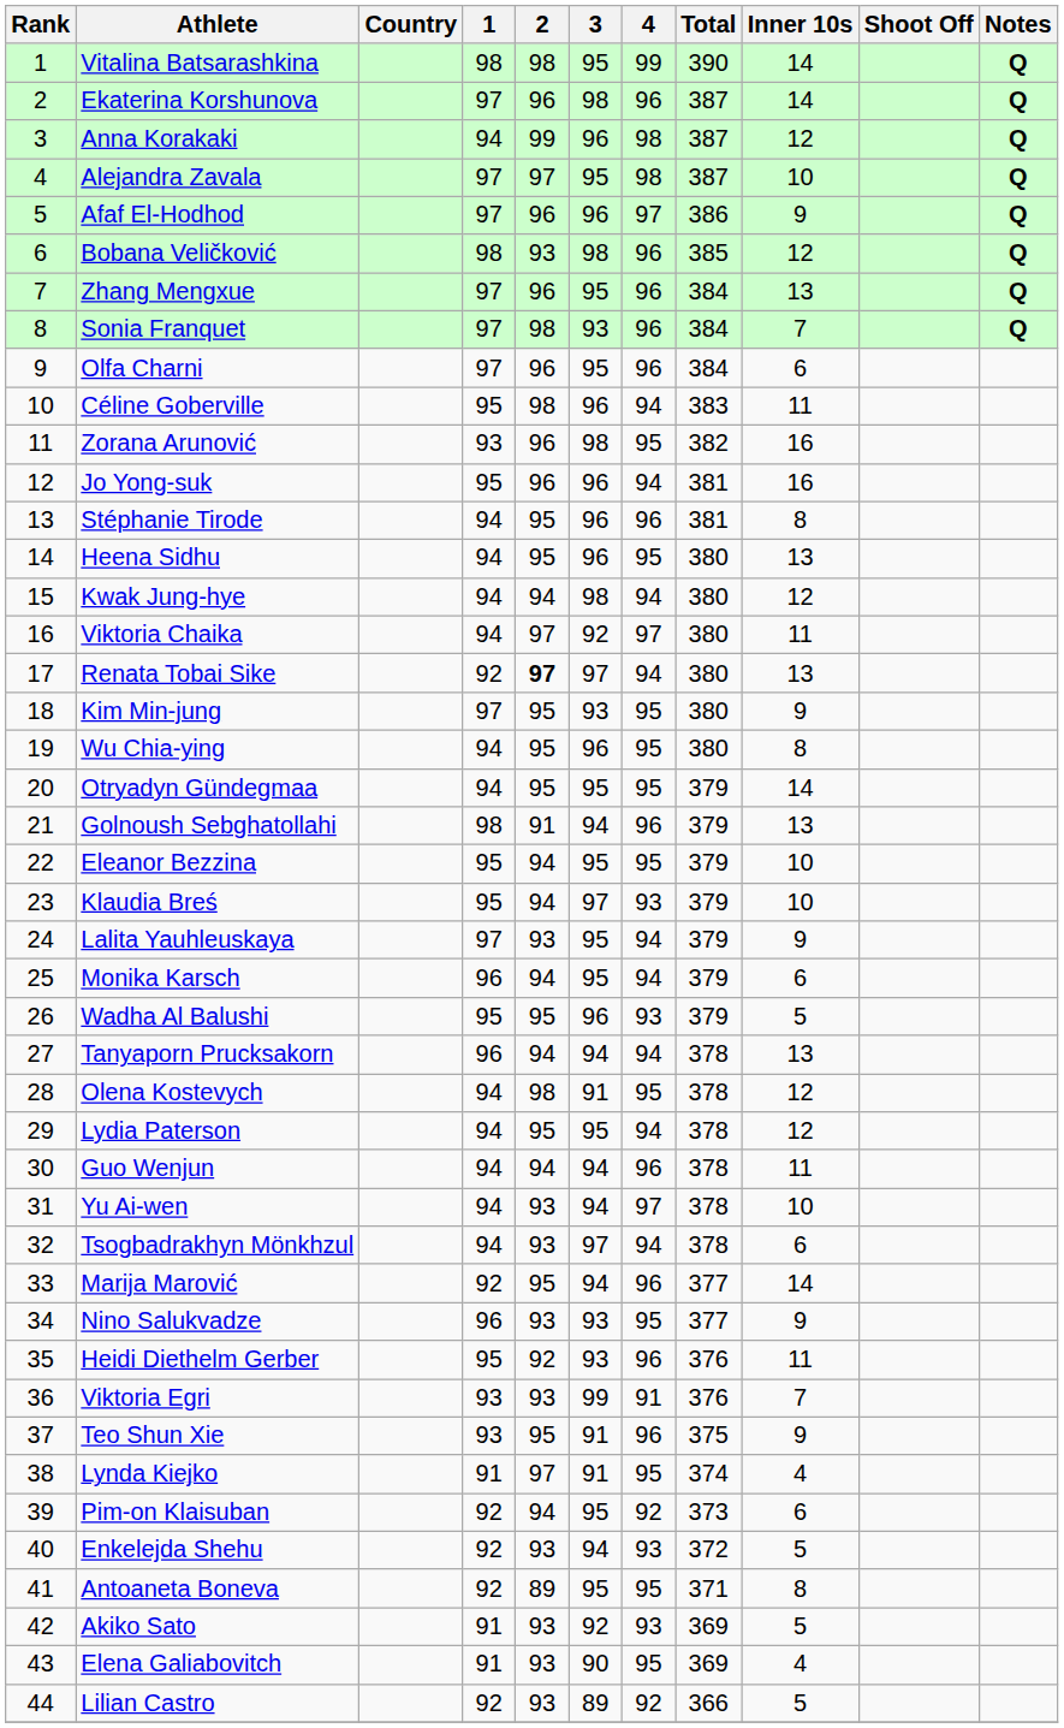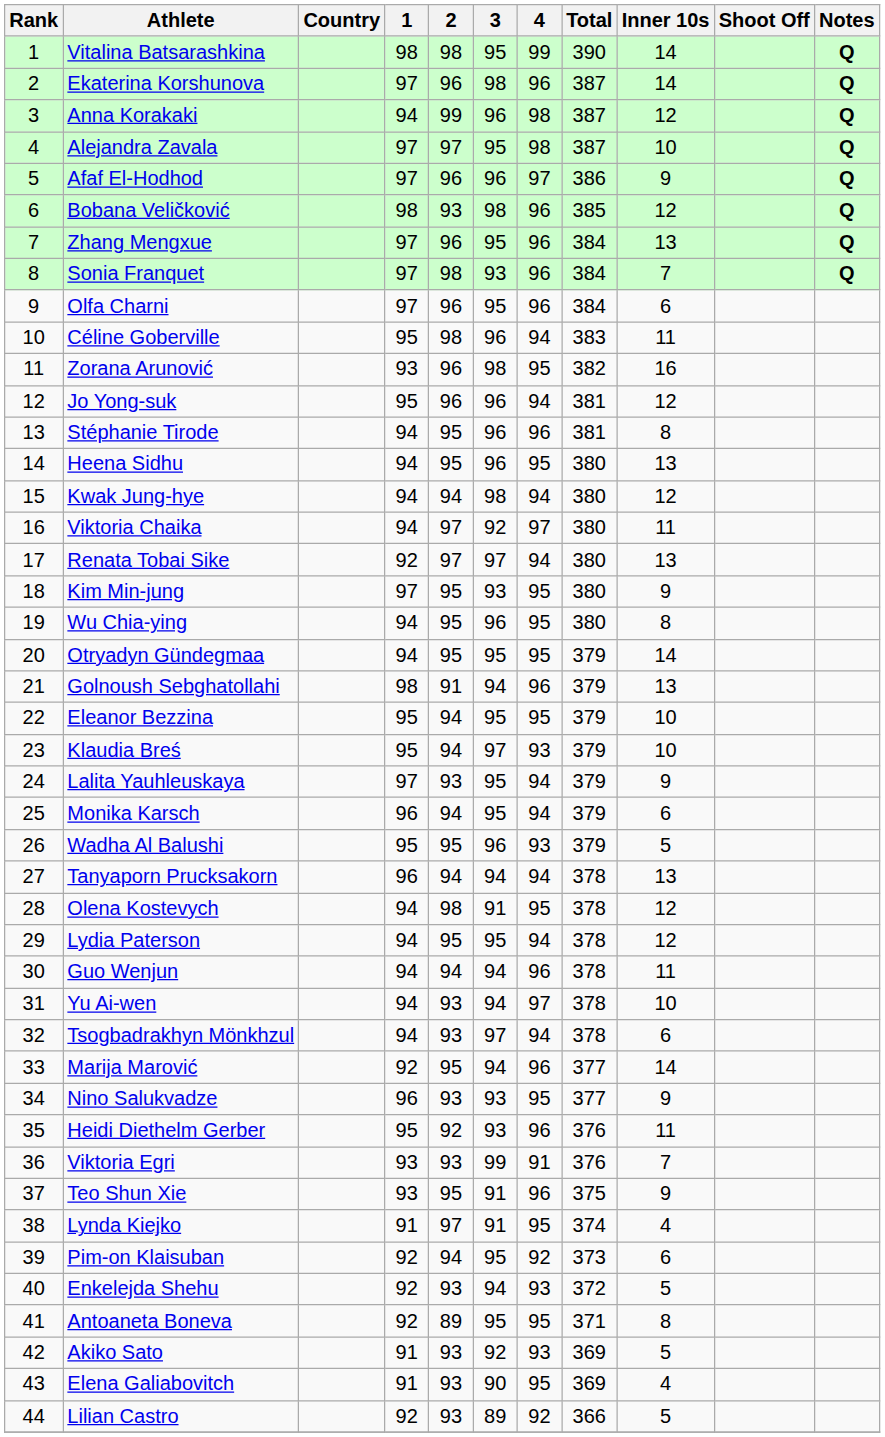Jo Yong-suk | Inner 10s: 16 -> 12
Renata Tobai Sike | 2: bold -> normal
